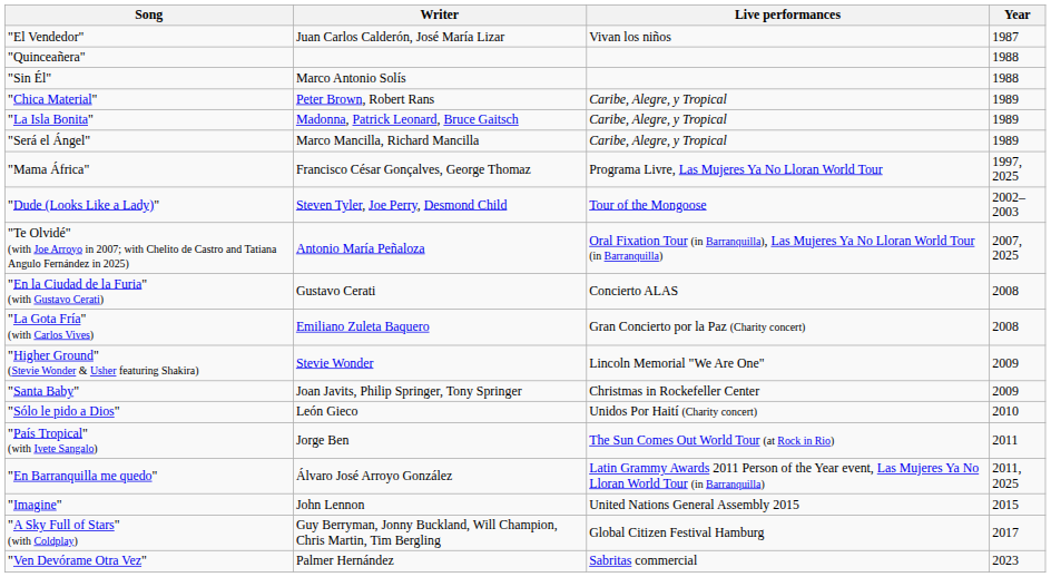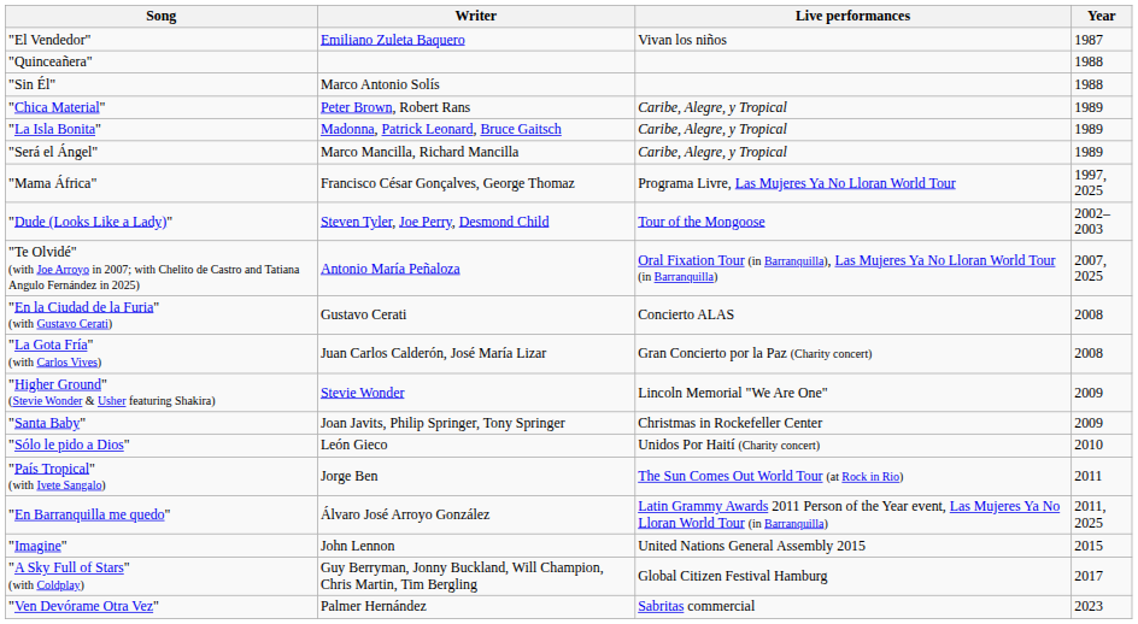"El Vendedor" | Writer: Juan Carlos Calderón, José María Lizar -> Emiliano Zuleta Baquero
"La Gota Fría" (with Carlos Vives) | Writer: Emiliano Zuleta Baquero -> Juan Carlos Calderón, José María Lizar
